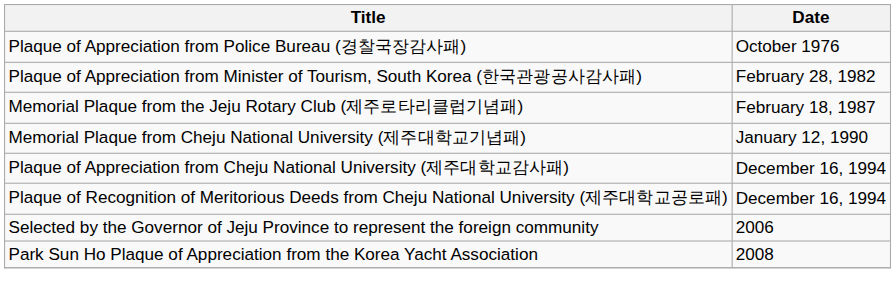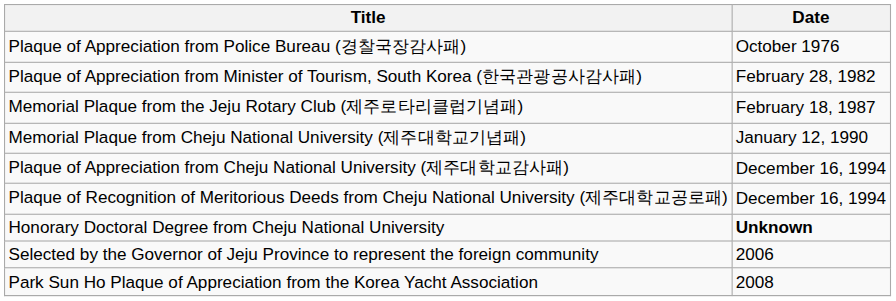+ row: Honorary Doctoral Degree from Cheju National University | Unknown
